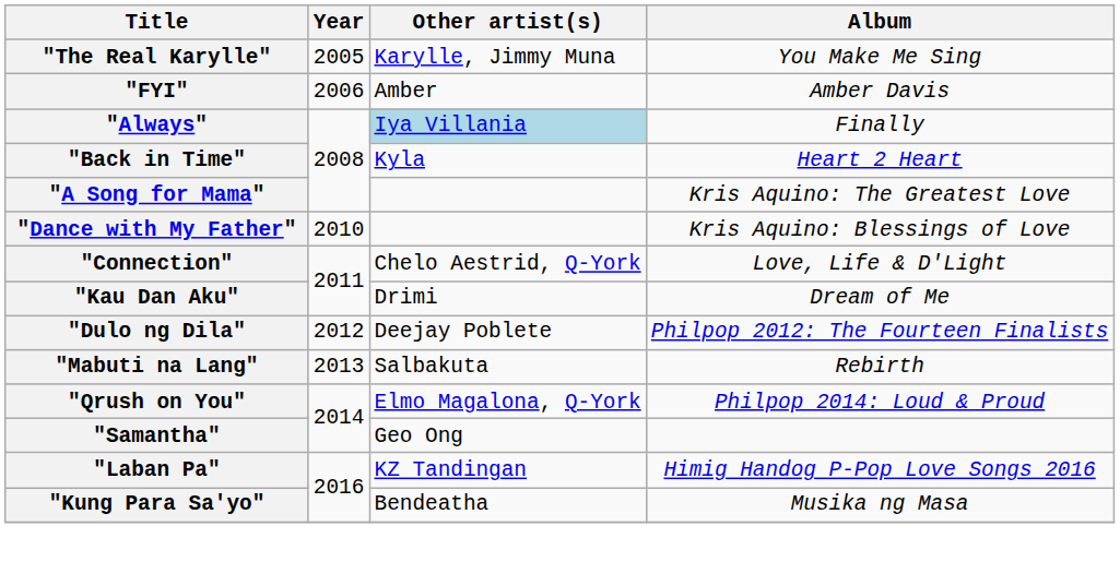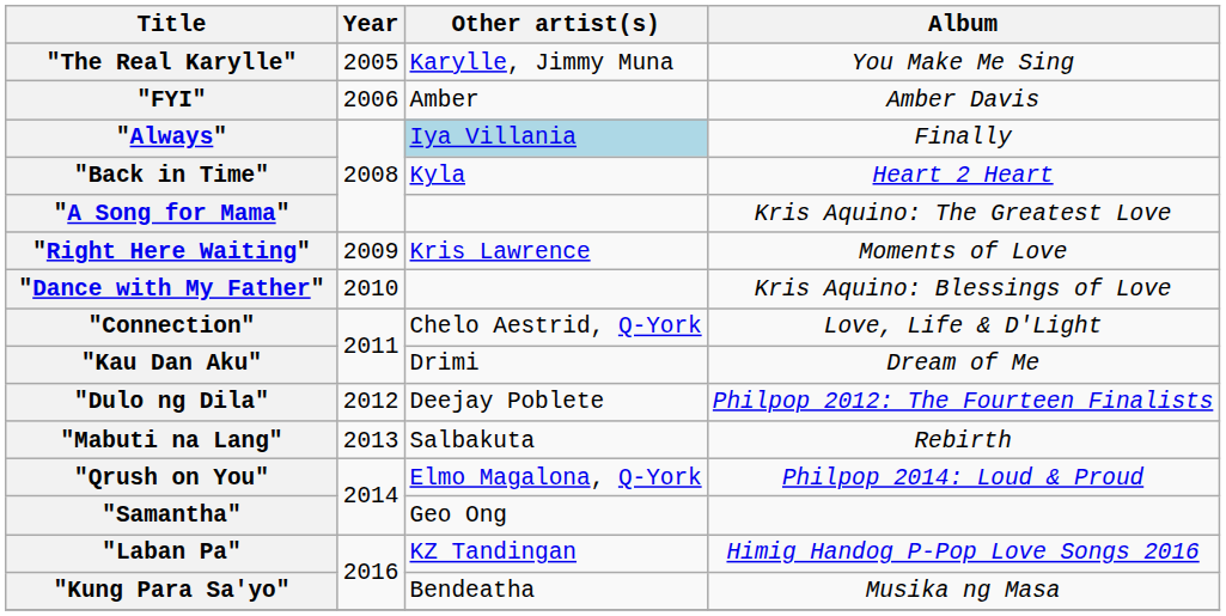+ row: "Right Here Waiting" | 2009 | Kris Lawrence | Moments of Love
